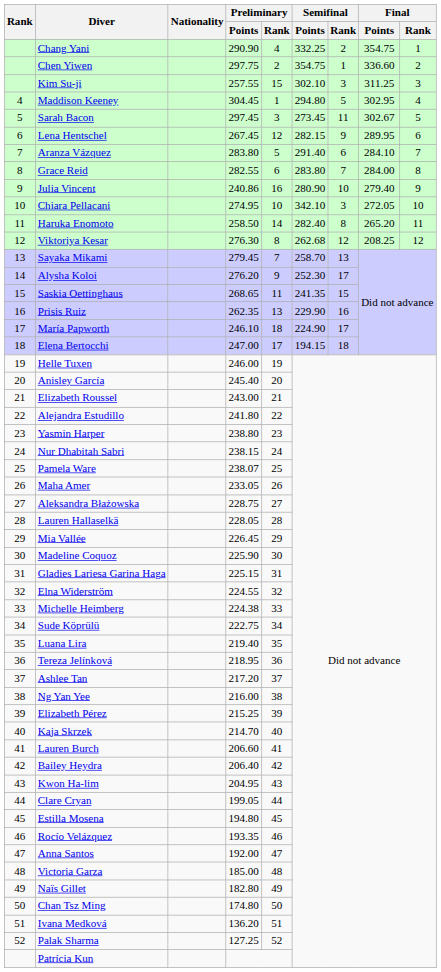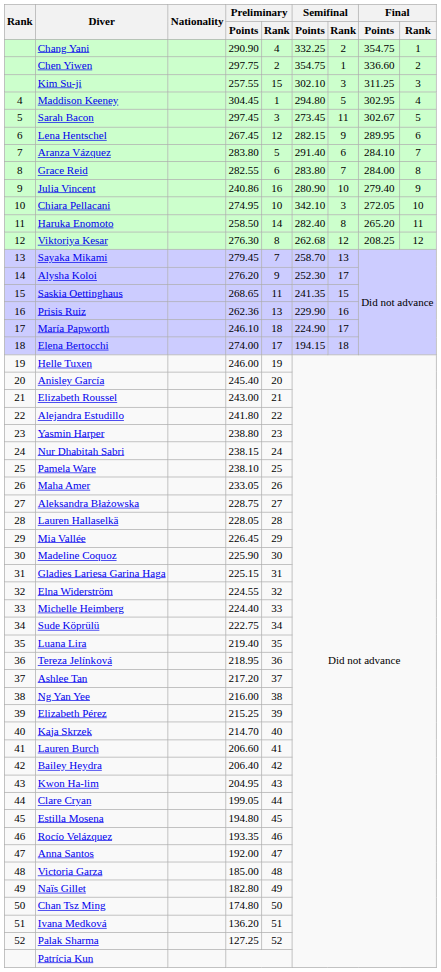Prisis Ruiz | Preliminary / Points: 262.35 -> 262.36
Elena Bertocchi | Preliminary / Points: 247.00 -> 274.00
Pamela Ware | Preliminary / Points: 238.07 -> 238.10
Michelle Heimberg | Preliminary / Points: 224.38 -> 224.40
